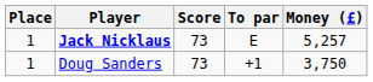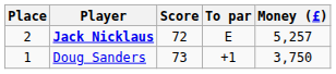Jack Nicklaus | Place: 1 -> 2
Jack Nicklaus | Score: 73 -> 72
